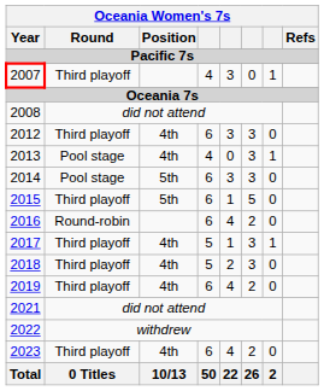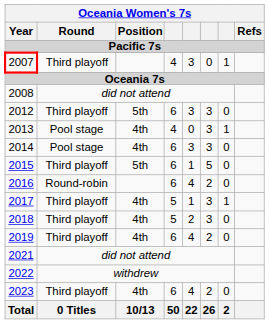2012 | Position: 4th -> 5th
2014 | Position: 5th -> 4th
